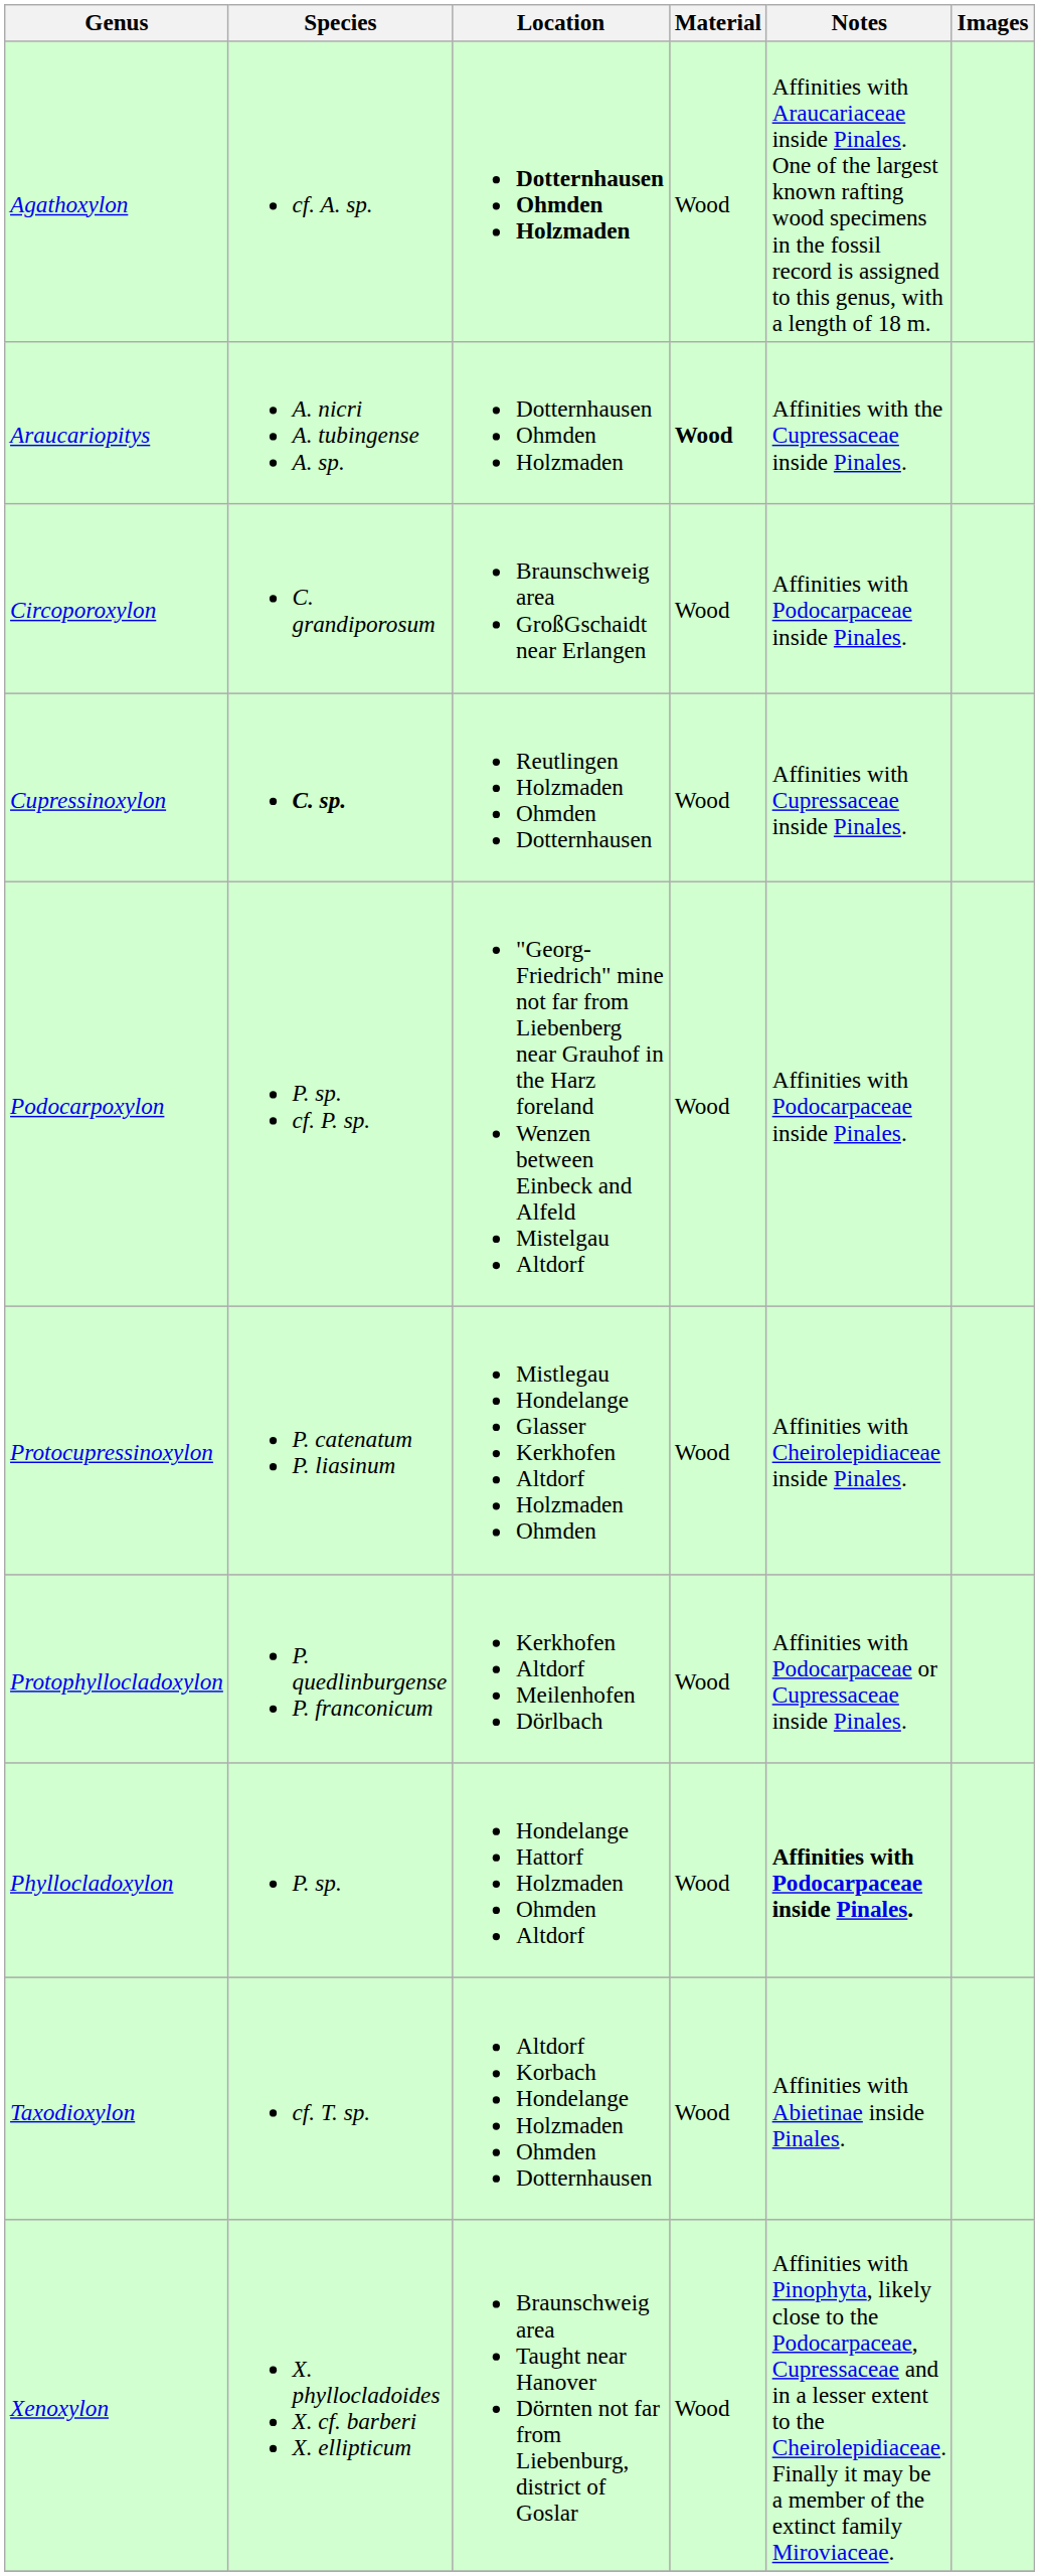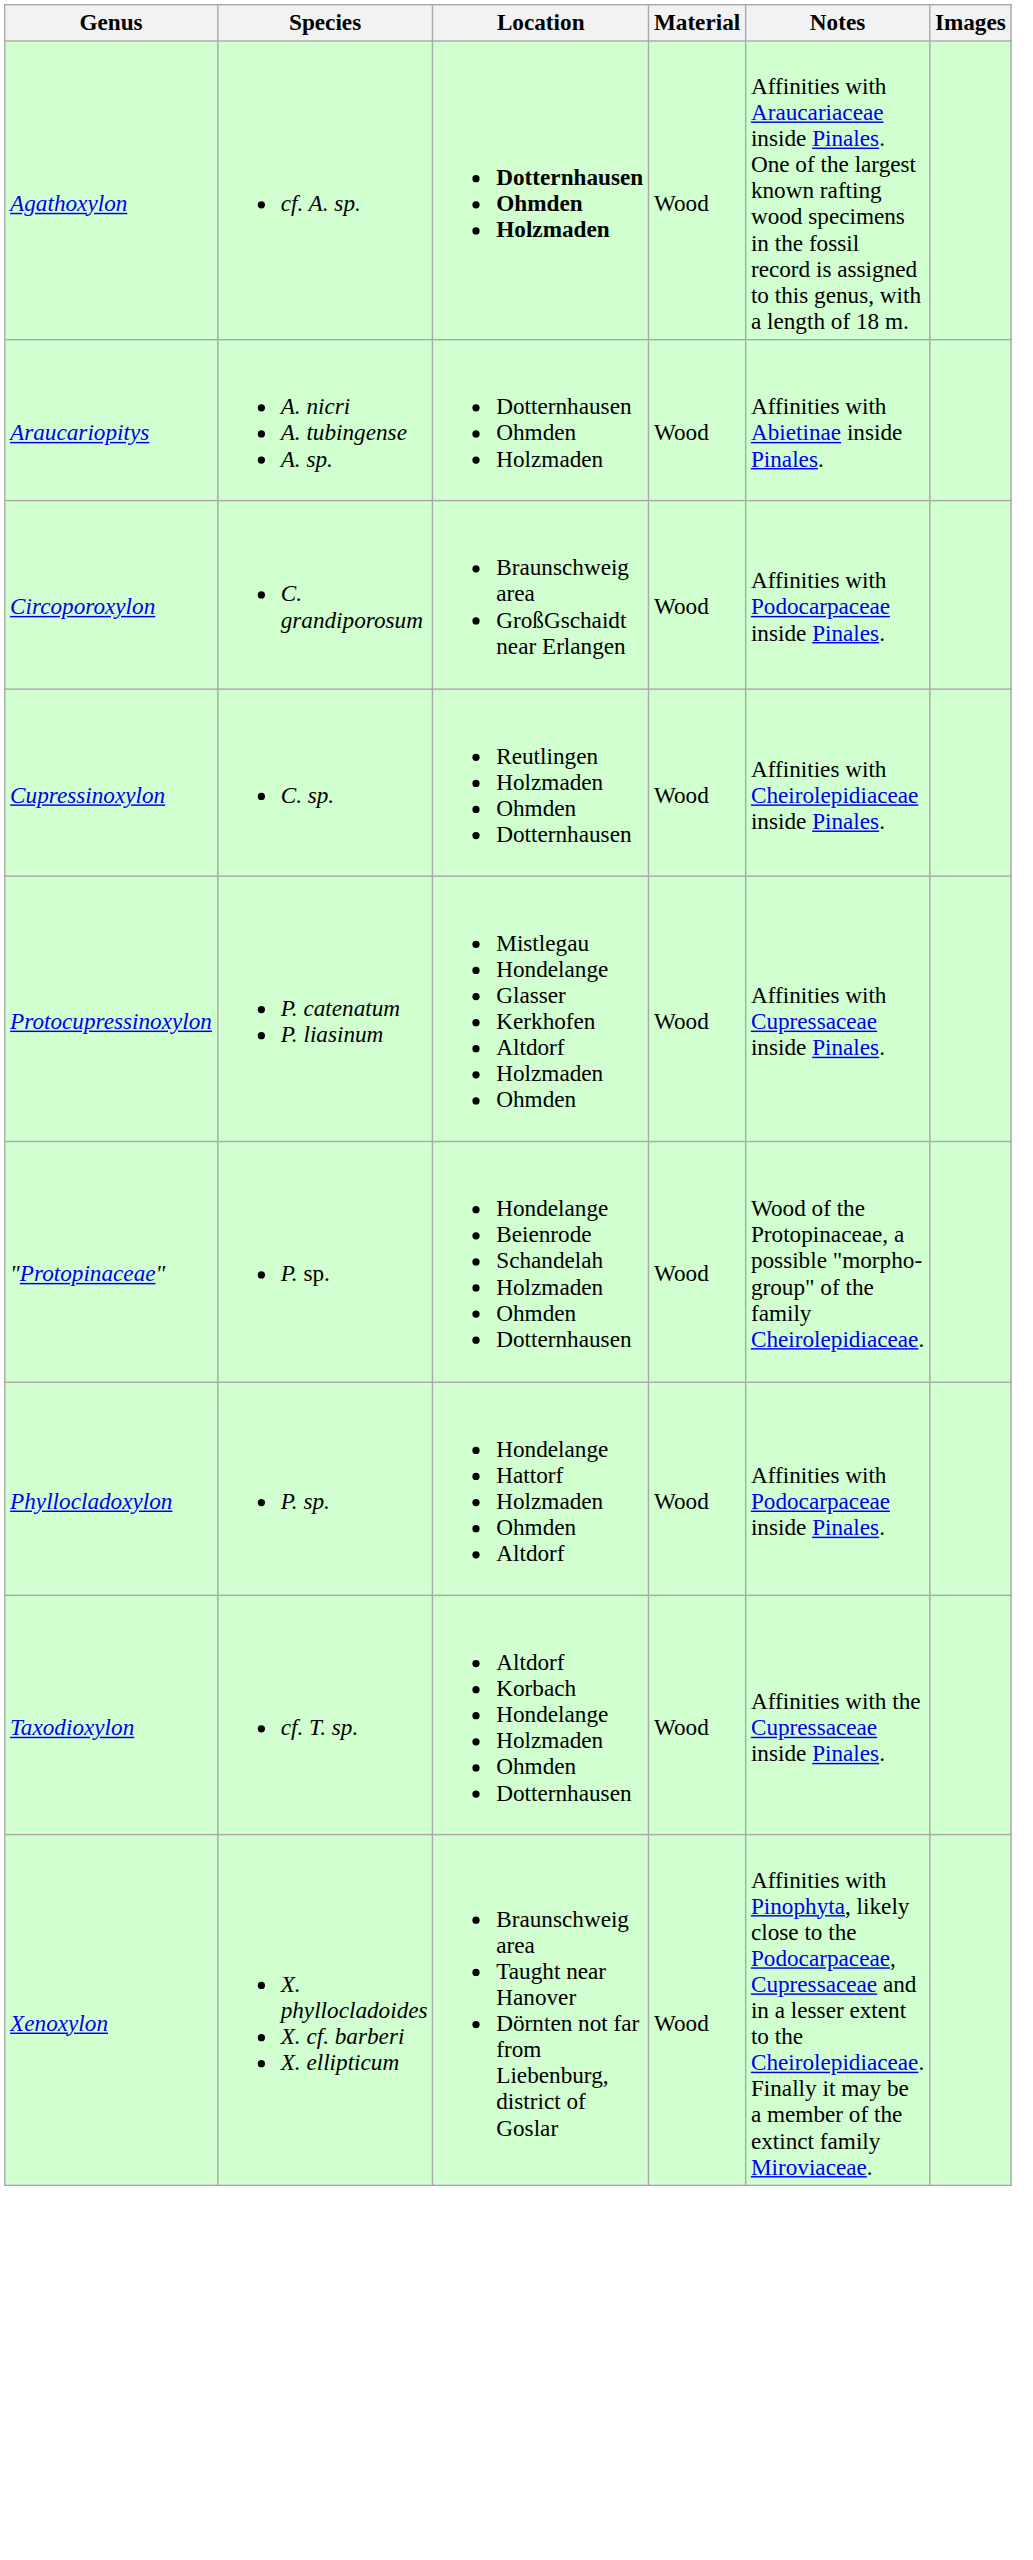Araucariopitys | Material: bold -> normal
Araucariopitys | Notes: Affinities with the Cupressaceae inside Pinales. -> Affinities with Abietinae inside Pinales.
Cupressinoxylon | Species: bold -> normal
Cupressinoxylon | Notes: Affinities with Cupressaceae inside Pinales. -> Affinities with Cheirolepidiaceae inside Pinales.
- row: Podocarpoxylon | P. sp. cf. P. sp. | "Georg-Friedrich" mine not far from Liebenberg near Grauhof in the Harz foreland Wenzen between Einbeck and Alfeld Mistelgau Altdorf | Wood | Affinities with Podocarpaceae inside Pinales.
Protocupressinoxylon | Notes: Affinities with Cheirolepidiaceae inside Pinales. -> Affinities with Cupressaceae inside Pinales.
- row: Protophyllocladoxylon | P. quedlinburgense P. franconicum | Kerkhofen Altdorf Meilenhofen Dörlbach | Wood | Affinities with Podocarpaceae or Cupressaceae inside Pinales.
+ row: "Protopinaceae" | P. sp. | Hondelange Beienrode Schandelah Holzmaden Ohmden Dotternhausen | Wood | Wood of the Protopinaceae, a possible "morpho-group" of the family Cheirolepidiaceae.
Phyllocladoxylon | Notes: bold -> normal
Taxodioxylon | Notes: Affinities with Abietinae inside Pinales. -> Affinities with the Cupressaceae inside Pinales.
